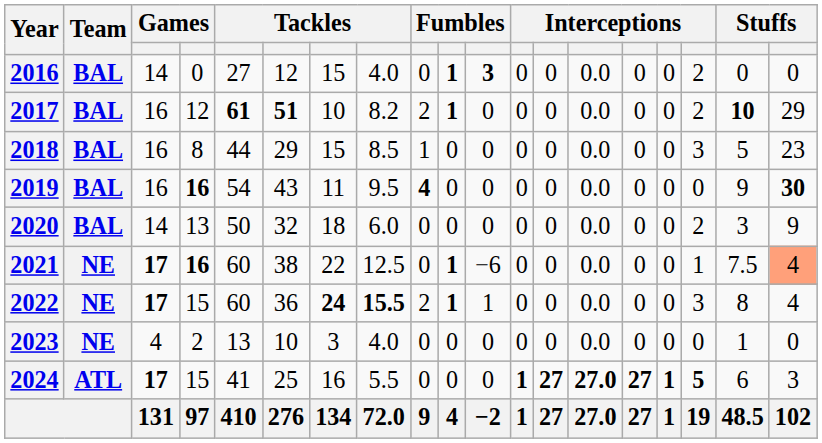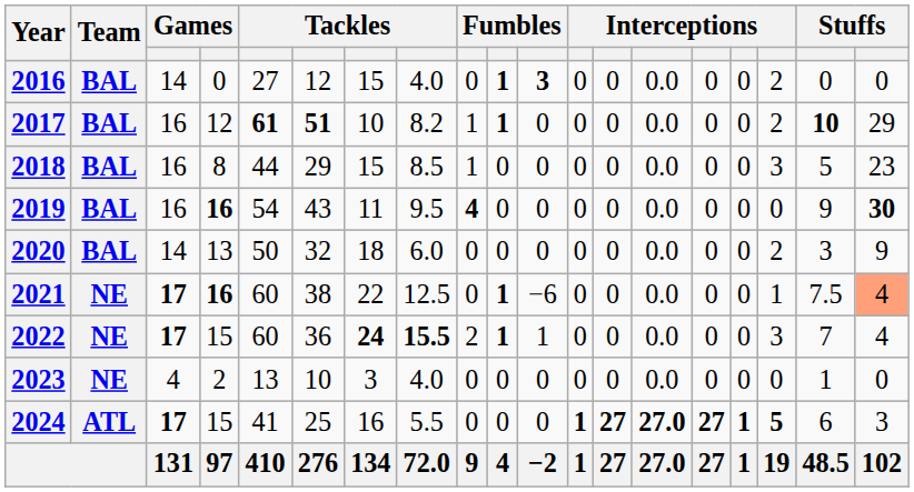2017 | column 9: 2 -> 1
2022 | column 18: 8 -> 7
